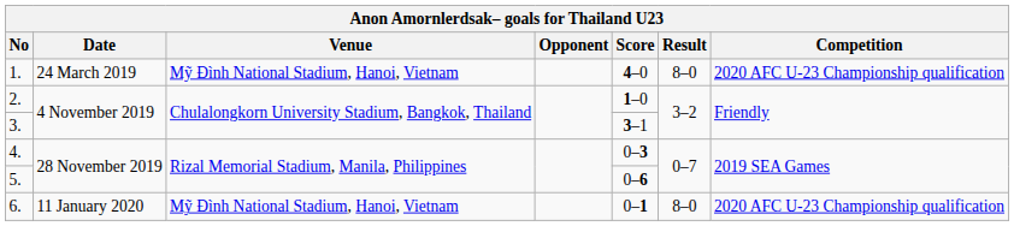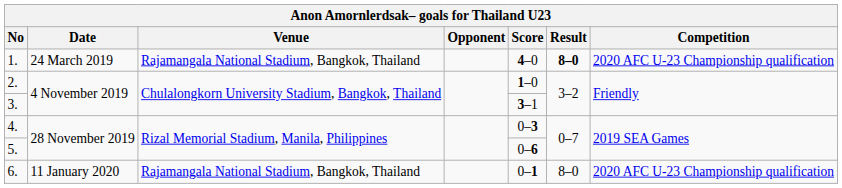1. | Venue: Mỹ Đình National Stadium, Hanoi, Vietnam -> Rajamangala National Stadium, Bangkok, Thailand
1. | Result: normal -> bold
6. | Venue: Mỹ Đình National Stadium, Hanoi, Vietnam -> Rajamangala National Stadium, Bangkok, Thailand
